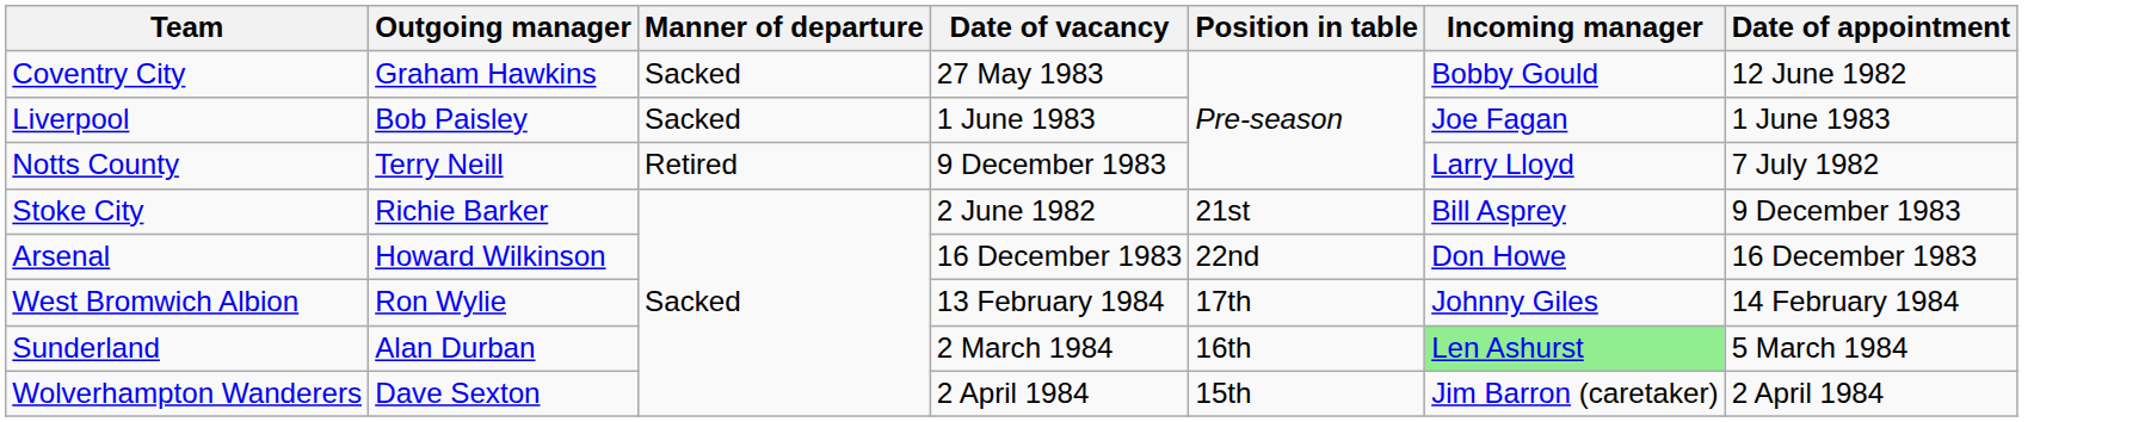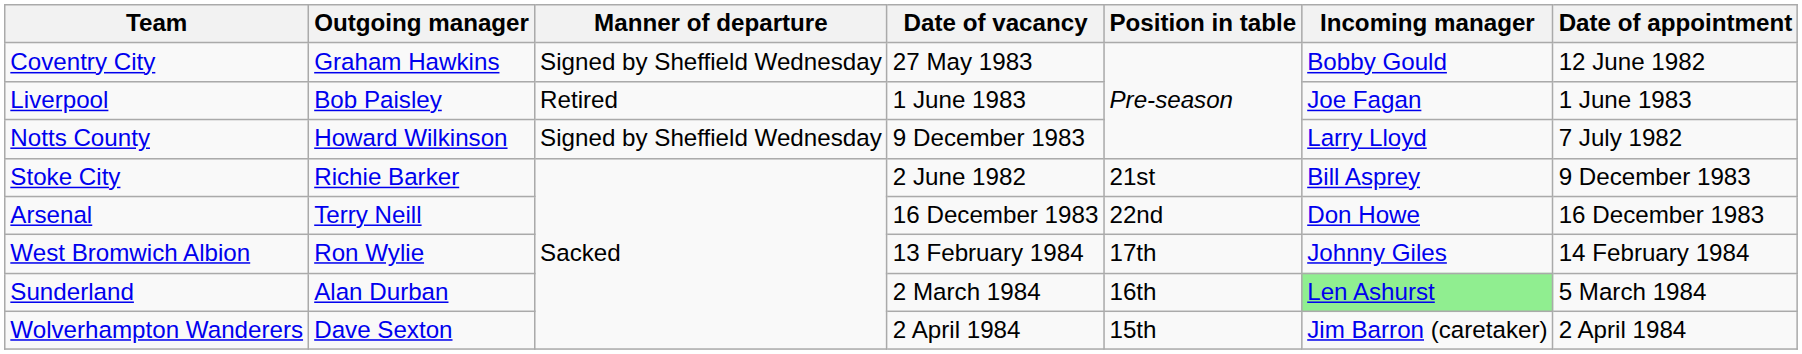Coventry City | Manner of departure: Sacked -> Signed by Sheffield Wednesday
Liverpool | Manner of departure: Sacked -> Retired
Notts County | Outgoing manager: Terry Neill -> Howard Wilkinson
Notts County | Manner of departure: Retired -> Signed by Sheffield Wednesday
Arsenal | Outgoing manager: Howard Wilkinson -> Terry Neill
